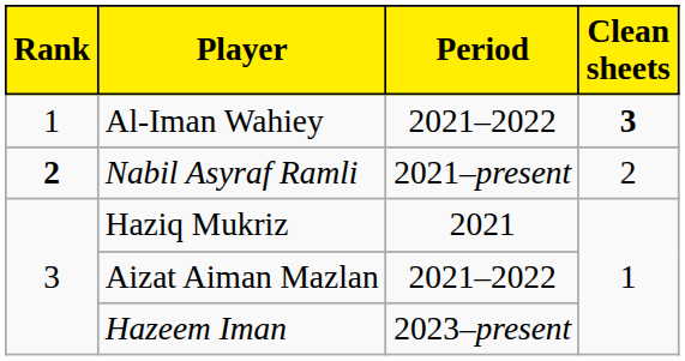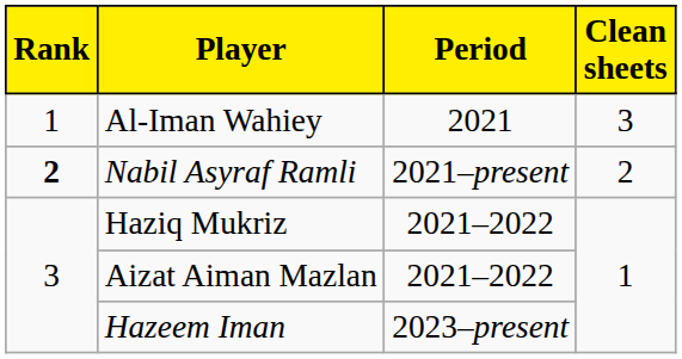Al-Iman Wahiey | Period: 2021–2022 -> 2021
Al-Iman Wahiey | Clean sheets: bold -> normal
Haziq Mukriz | Period: 2021 -> 2021–2022
